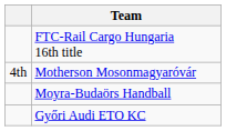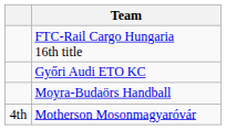rows swapped: Győri Audi ETO KC <-> Motherson Mosonmagyaróvár
